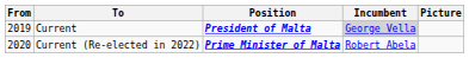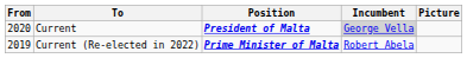Current | From: 2019 -> 2020
Current (Re-elected in 2022) | From: 2020 -> 2019
